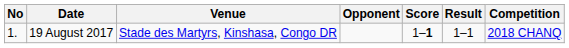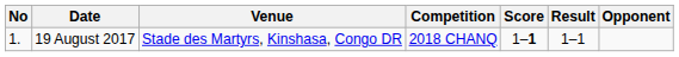columns swapped: Opponent <-> Competition
